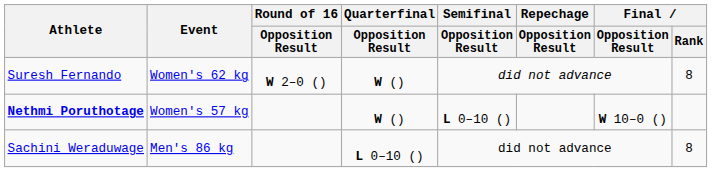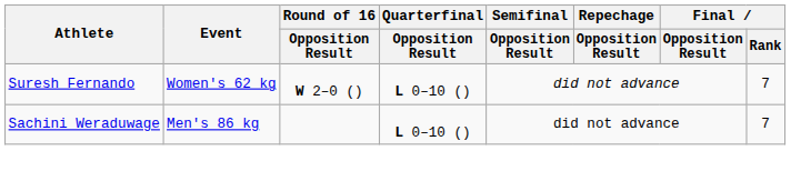Suresh Fernando | Quarterfinal / Opposition Result: W () -> L 0–10 ()
Suresh Fernando | Final / Rank: 8 -> 7
- row: Nethmi Poruthotage | Women's 57 kg | W () | L 0–10 () | W 10–0 ()
Sachini Weraduwage | Final / Rank: 8 -> 7
